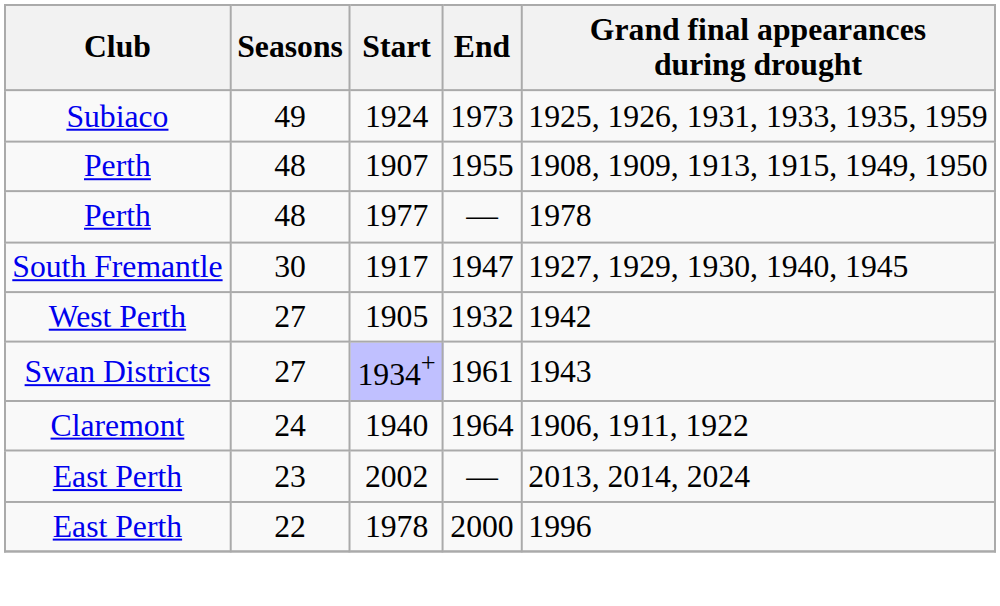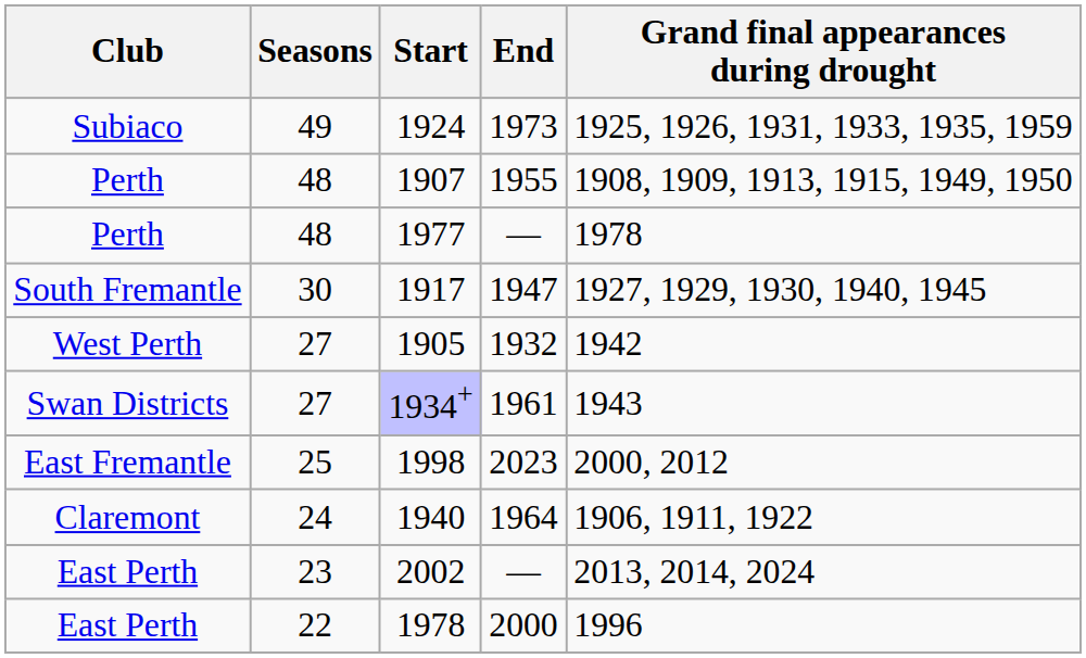+ row: East Fremantle | 25 | 1998 | 2023 | 2000, 2012
